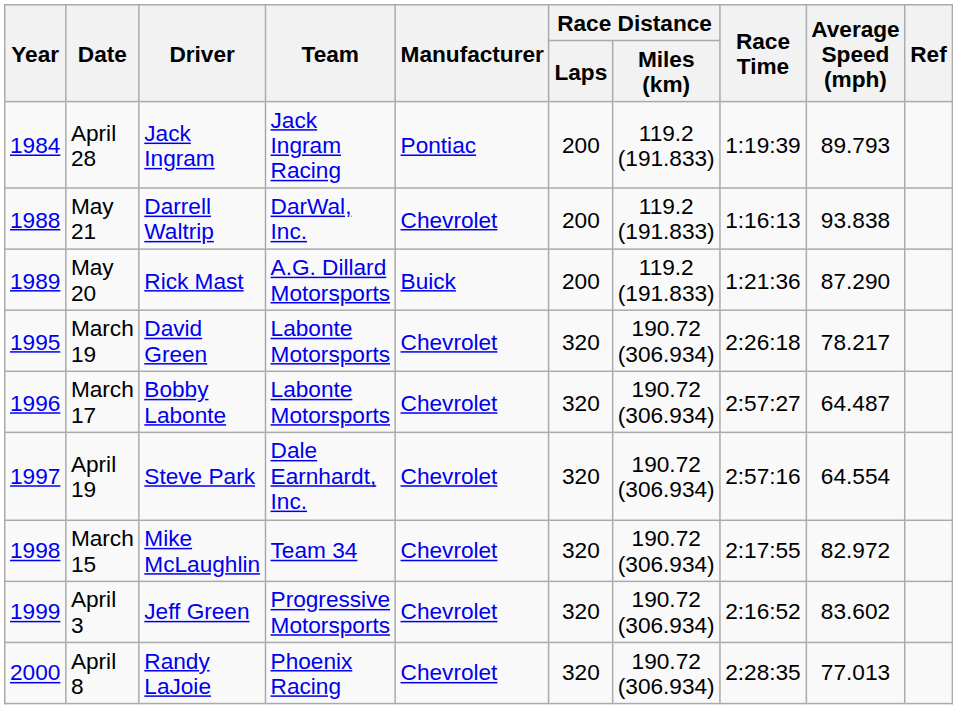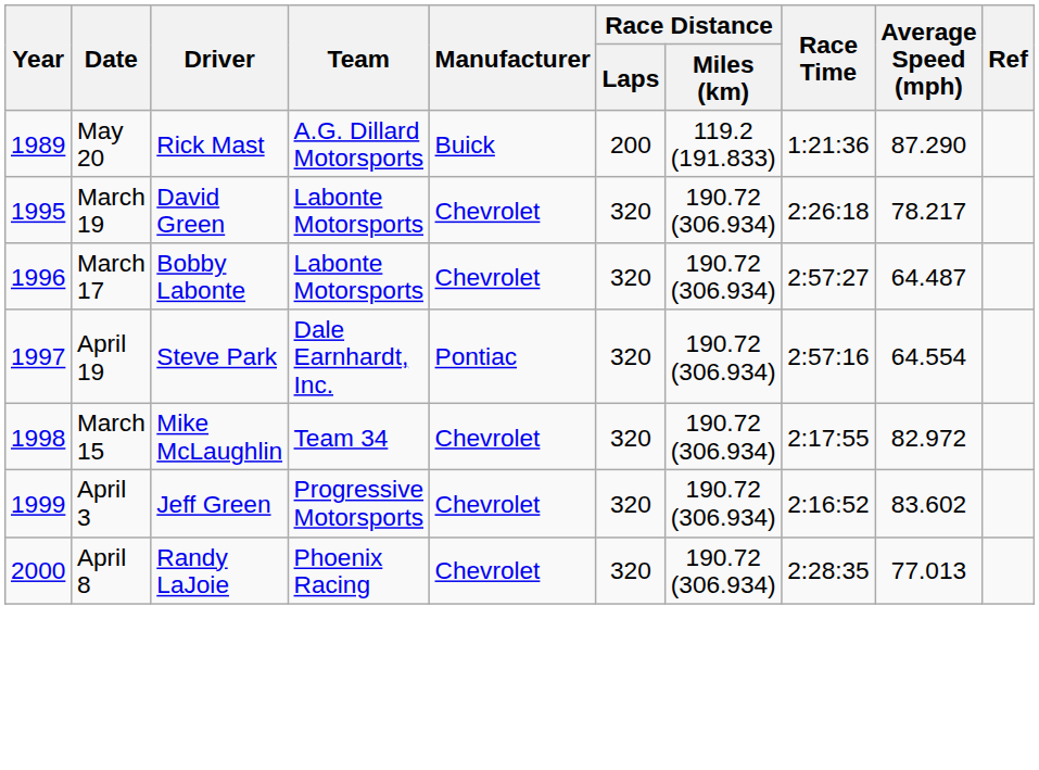- row: 1984 | April 28 | Jack Ingram | Jack Ingram Racing | Pontiac | 200 | 119.2 (191.833) | 1:19:39 | 89.793
- row: 1988 | May 21 | Darrell Waltrip | DarWal, Inc. | Chevrolet | 200 | 119.2 (191.833) | 1:16:13 | 93.838
April 19 | Manufacturer: Chevrolet -> Pontiac
